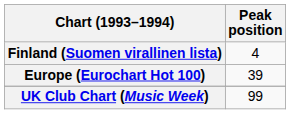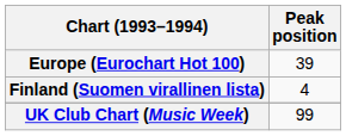rows swapped: Europe (Eurochart Hot 100) <-> Finland (Suomen virallinen lista)
